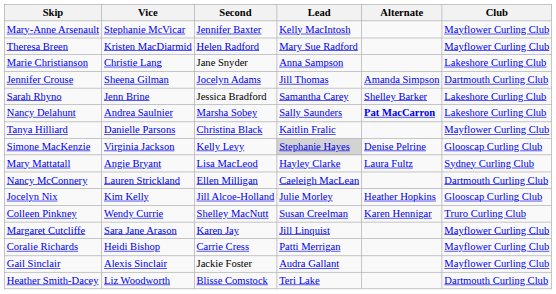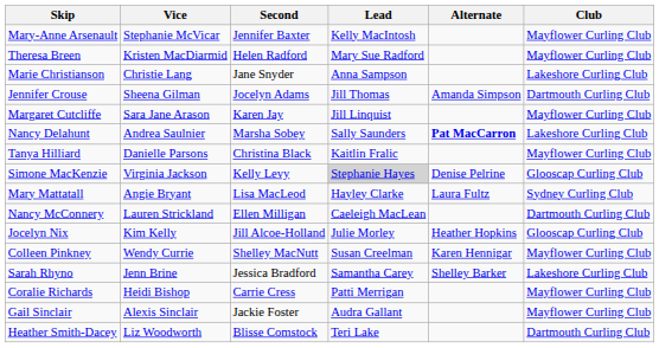rows swapped: Margaret Cutcliffe <-> Sarah Rhyno
Colleen Pinkney | Club: Truro Curling Club -> Mayflower Curling Club
